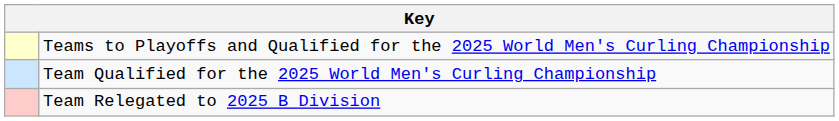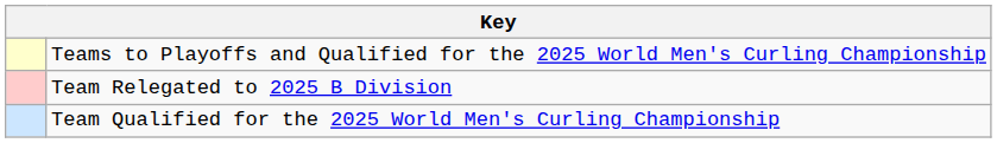rows swapped: Team Qualified for the 2025 World Men's Curling Championship <-> Team Relegated to 2025 B Division
